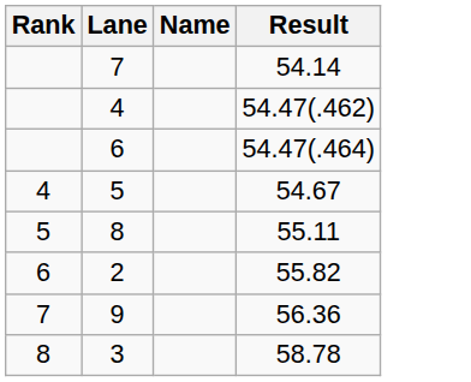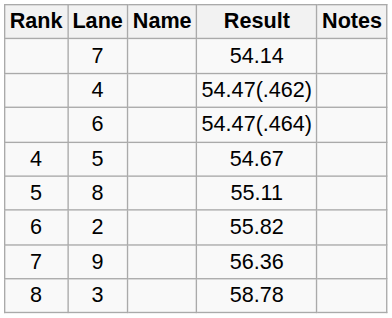+ column: Notes
